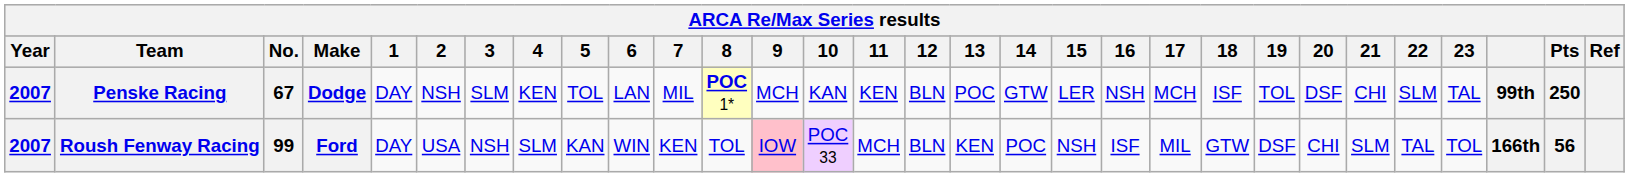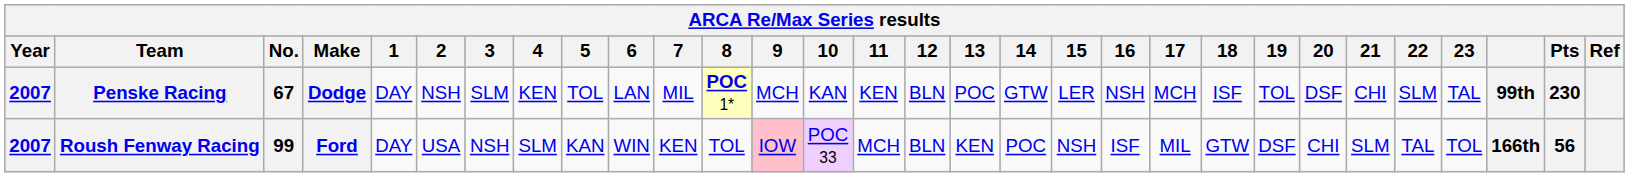Penske Racing | Pts: 250 -> 230
